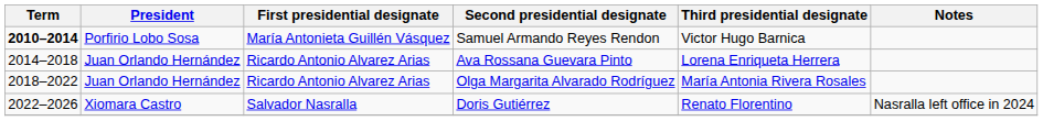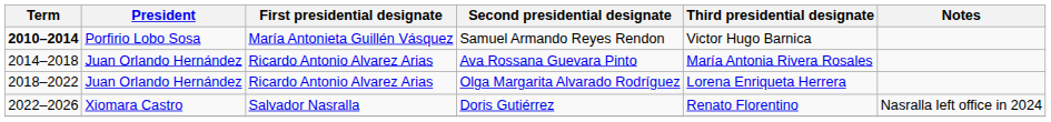Ava Rossana Guevara Pinto | Third presidential designate: Lorena Enriqueta Herrera -> María Antonia Rivera Rosales
Olga Margarita Alvarado Rodríguez | Third presidential designate: María Antonia Rivera Rosales -> Lorena Enriqueta Herrera
